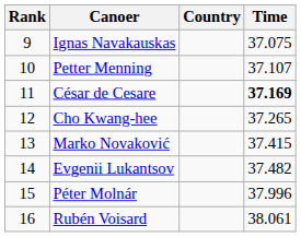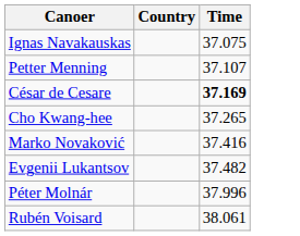- column: Rank | 9 | 10 | 11 | 12 | 13 | 14 | 15 | 16
Marko Novaković | Time: 37.415 -> 37.416
